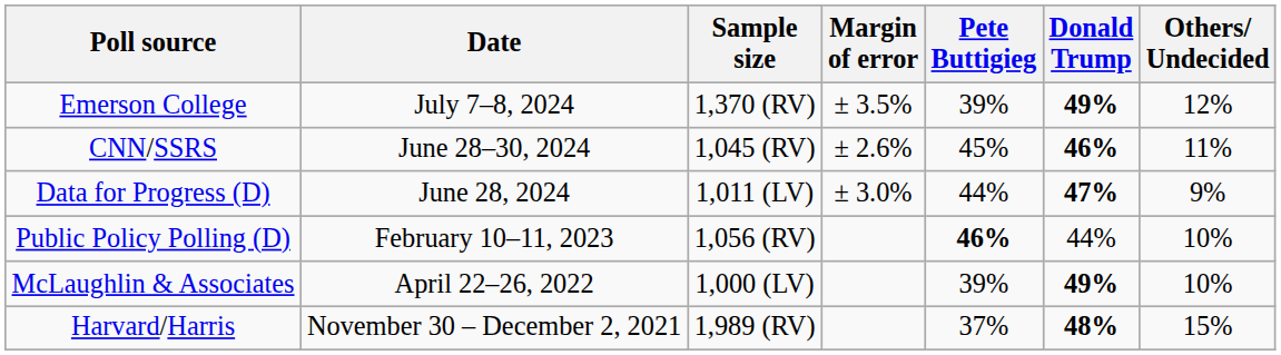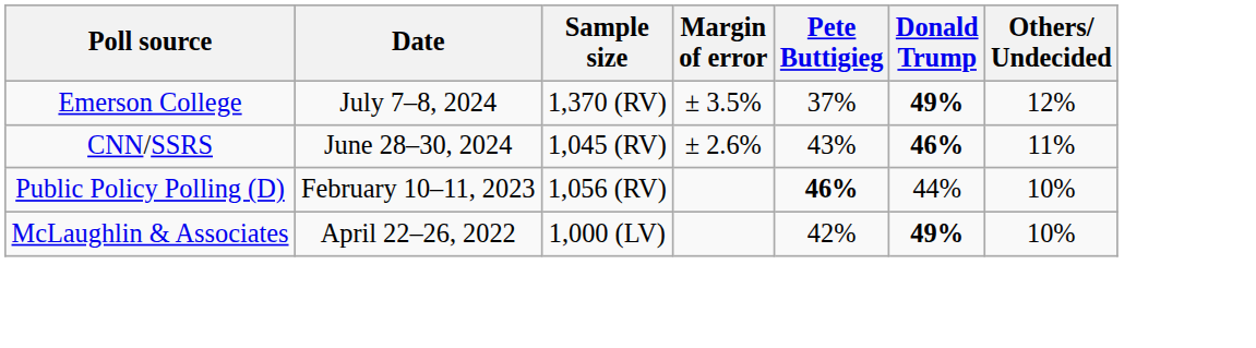Emerson College | Pete Buttigieg: 39% -> 37%
CNN/SSRS | Pete Buttigieg: 45% -> 43%
- row: Data for Progress (D) | June 28, 2024 | 1,011 (LV) | ± 3.0% | 44% | 47% | 9%
McLaughlin & Associates | Pete Buttigieg: 39% -> 42%
- row: Harvard/Harris | November 30 – December 2, 2021 | 1,989 (RV) | 37% | 48% | 15%
